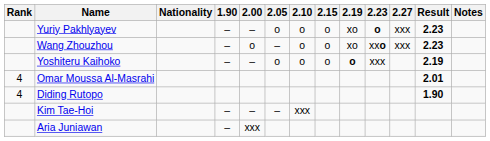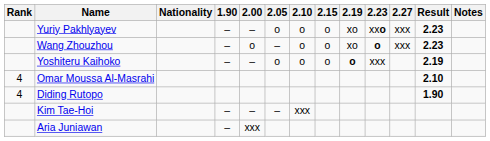Yuriy Pakhlyayev | 2.23: o -> xxo
Wang Zhouzhou | 2.23: xxo -> o
Omar Moussa Al-Masrahi | Result: 2.01 -> 2.10
